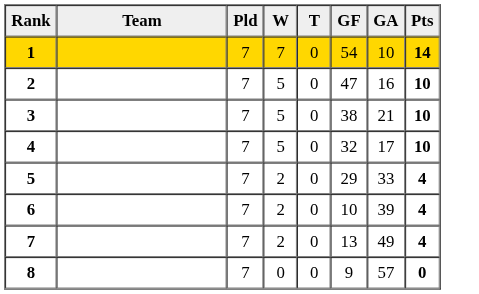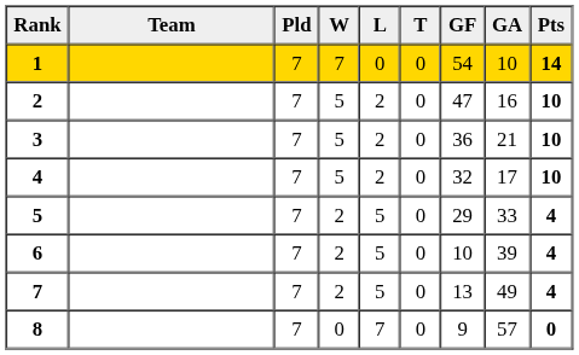+ column: L | 0 | 2 | 2 | 2 | 5 | 5 | 5 | 7
3 | GF: 38 -> 36
